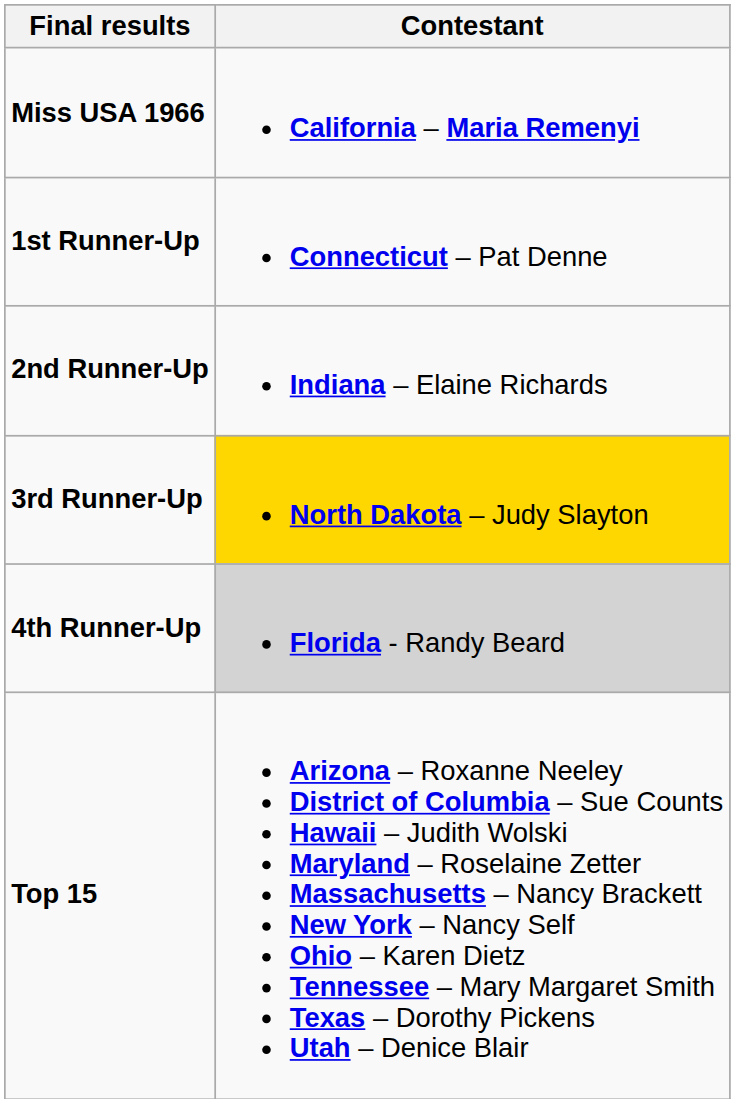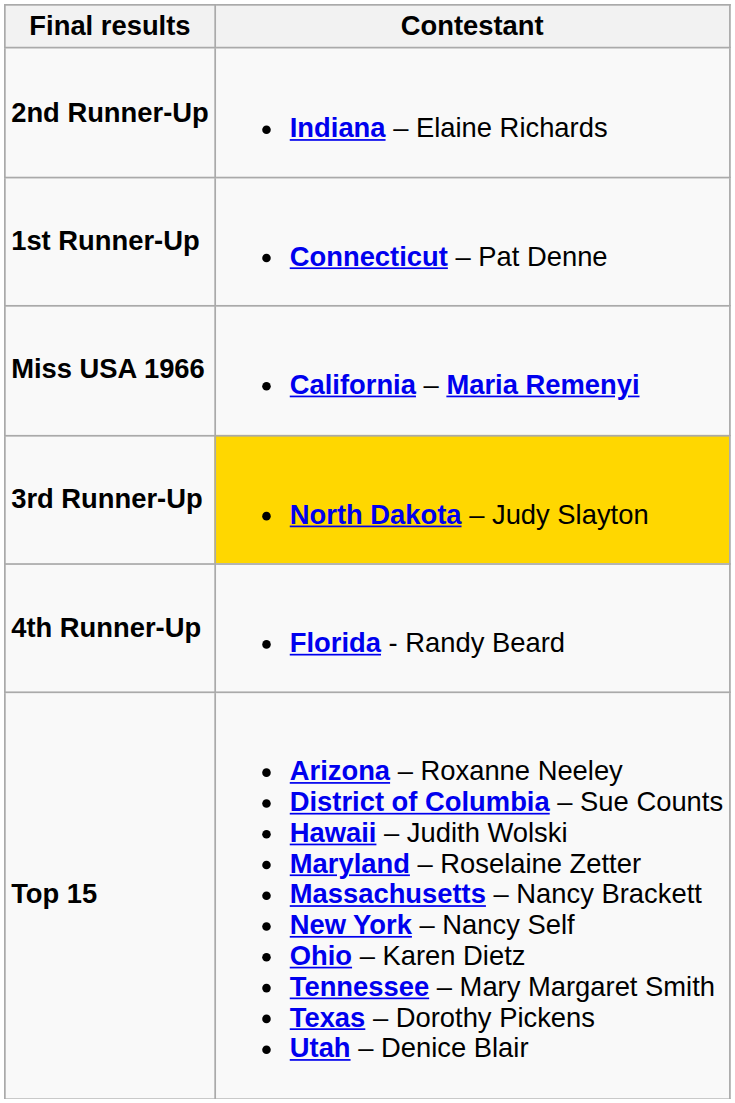rows swapped: Miss USA 1966 <-> 2nd Runner-Up
4th Runner-Up | Contestant: lightgrey background -> no background
